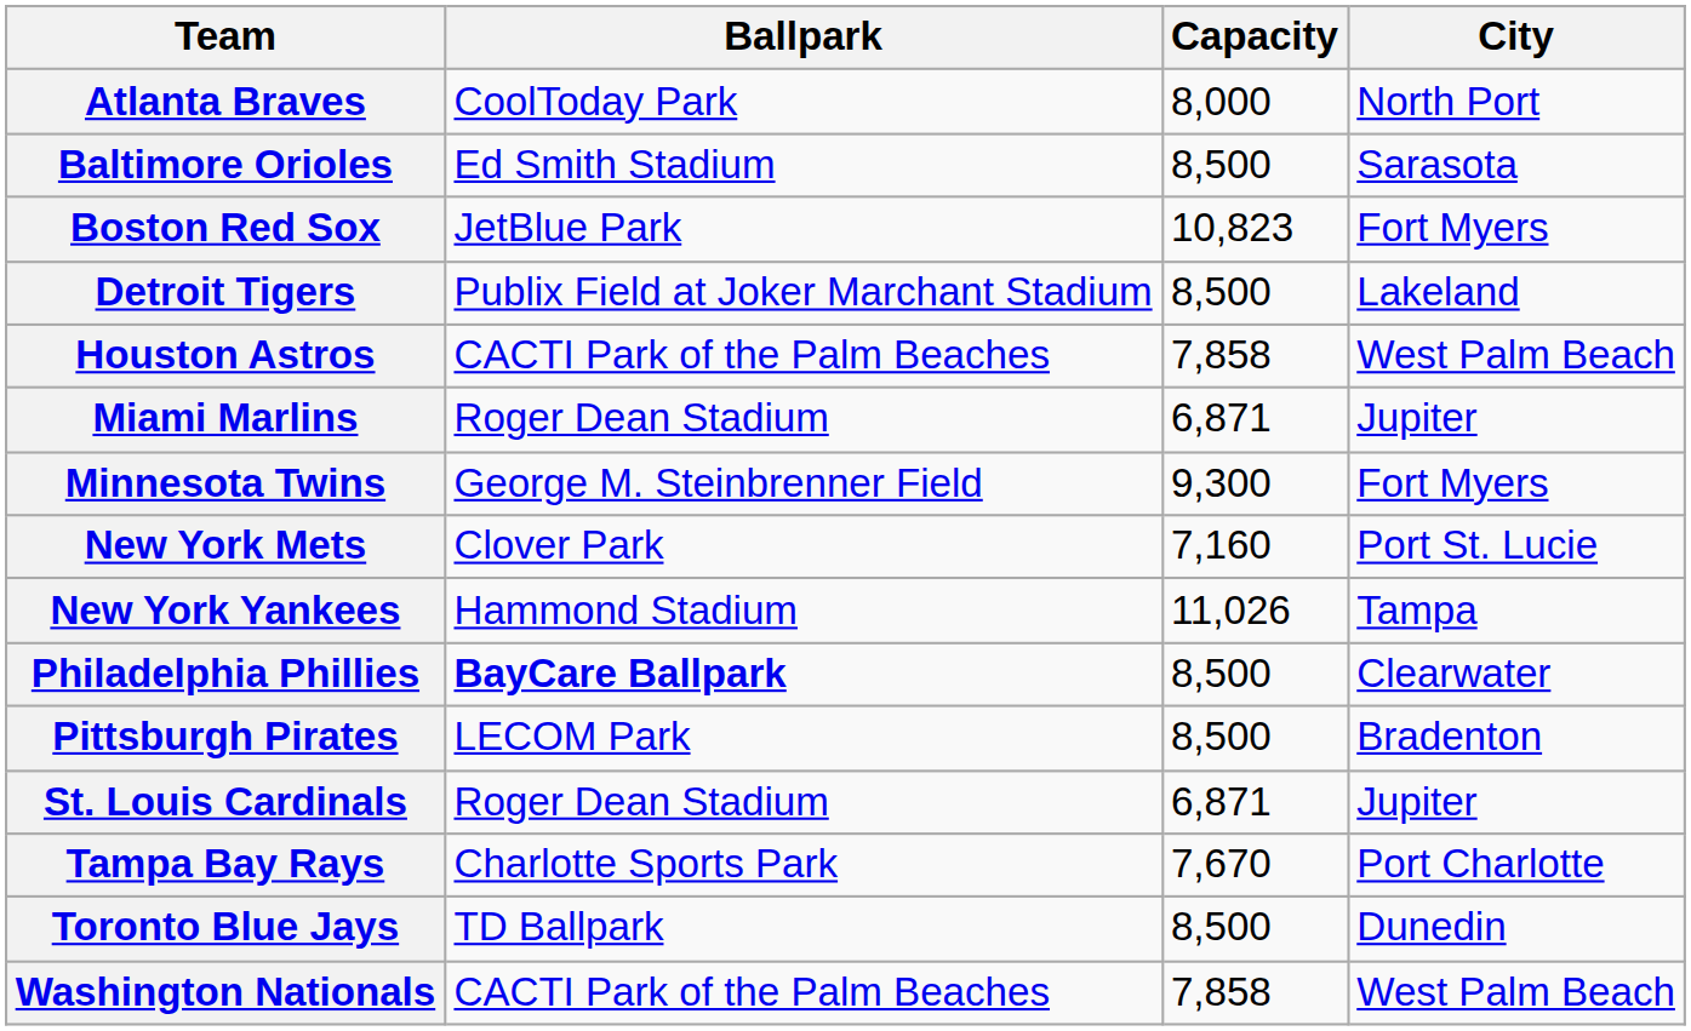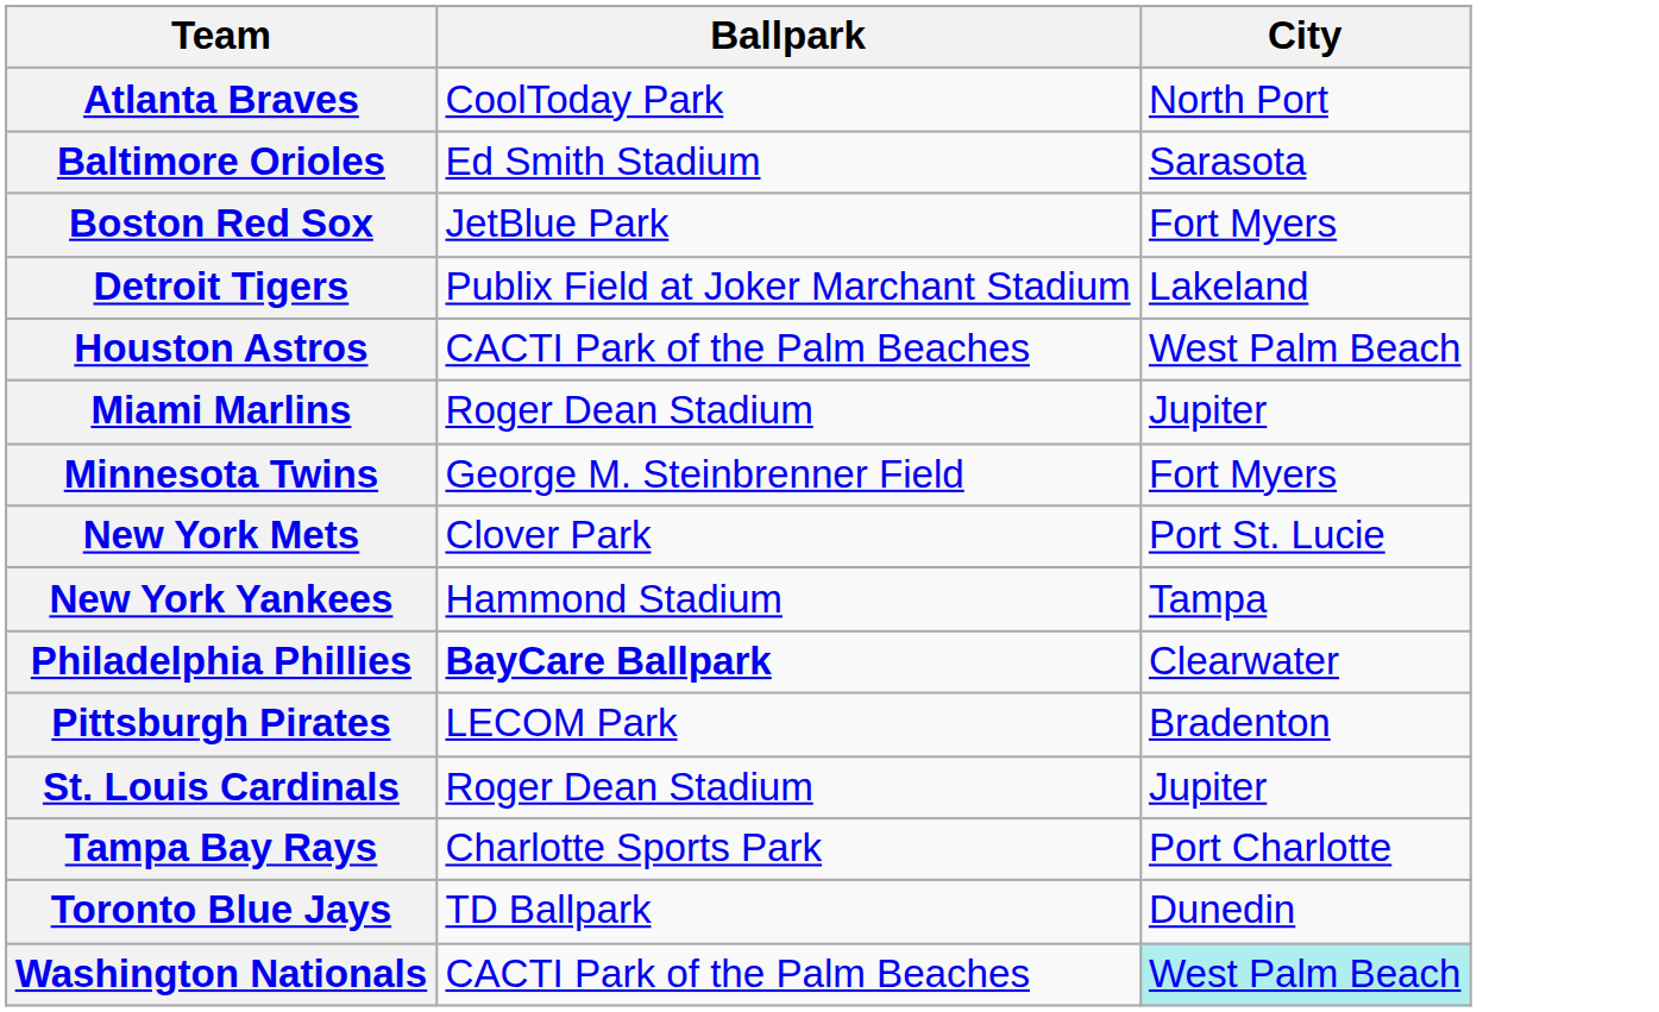- column: Capacity | 8,000 | 8,500 | 10,823 | 8,500 | 7,858 | 6,871 | 9,300 | 7,160 | 11,026 | 8,500 | 8,500 | 6,871 | 7,670 | 8,500 | 7,858
Washington Nationals | City: no background -> paleturquoise background
